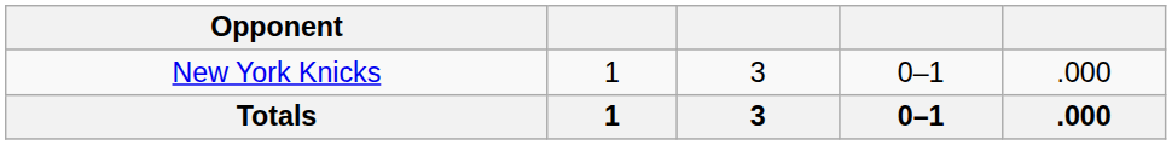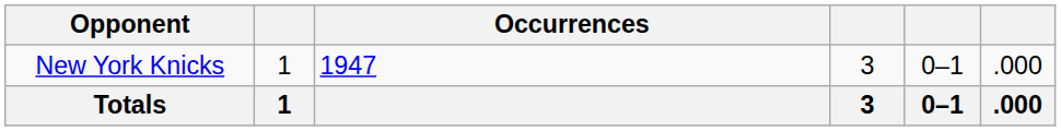+ column: Occurrences | 1947
